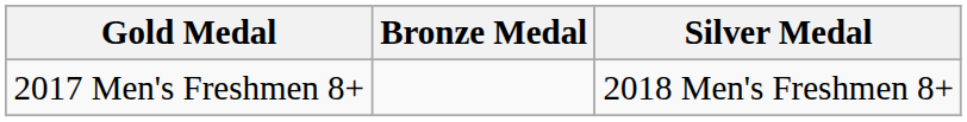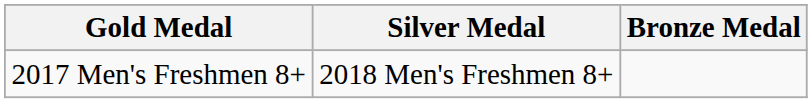columns swapped: Silver Medal <-> Bronze Medal
